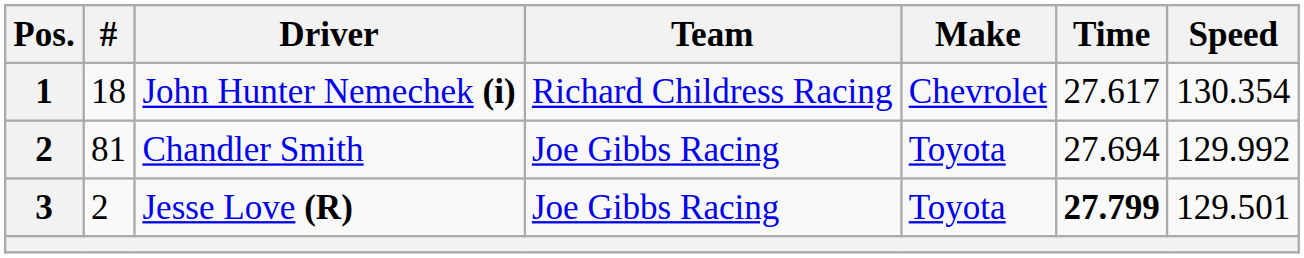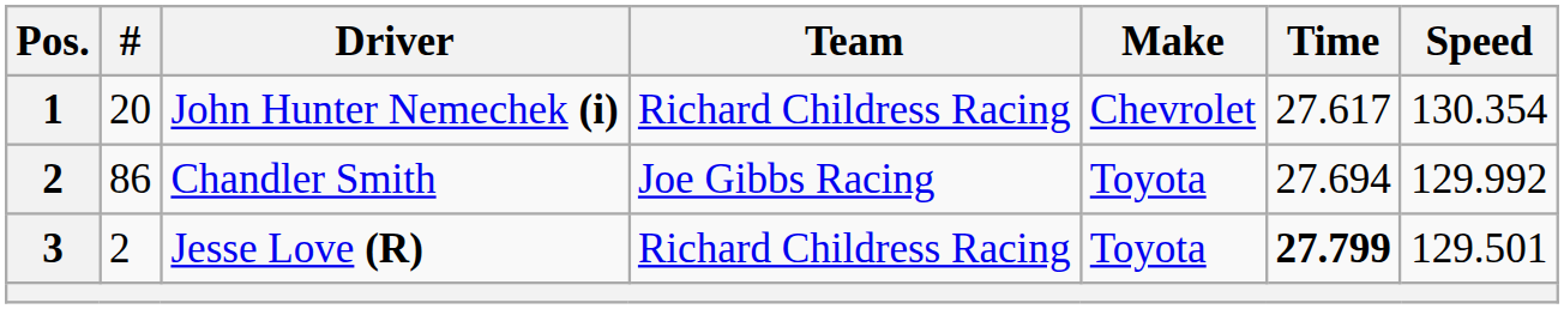John Hunter Nemechek (i) | #: 18 -> 20
Chandler Smith | #: 81 -> 86
Jesse Love (R) | Team: Joe Gibbs Racing -> Richard Childress Racing
